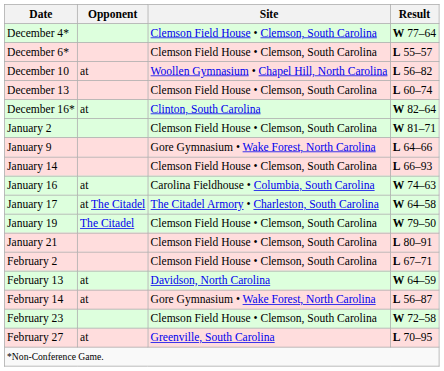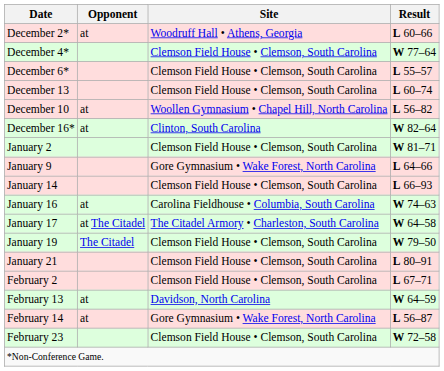+ row: December 2* | at | Woodruff Hall • Athens, Georgia | L 60–66
rows swapped: December 10 <-> December 13
- row: February 27 | at | Greenville, South Carolina | L 70–95
